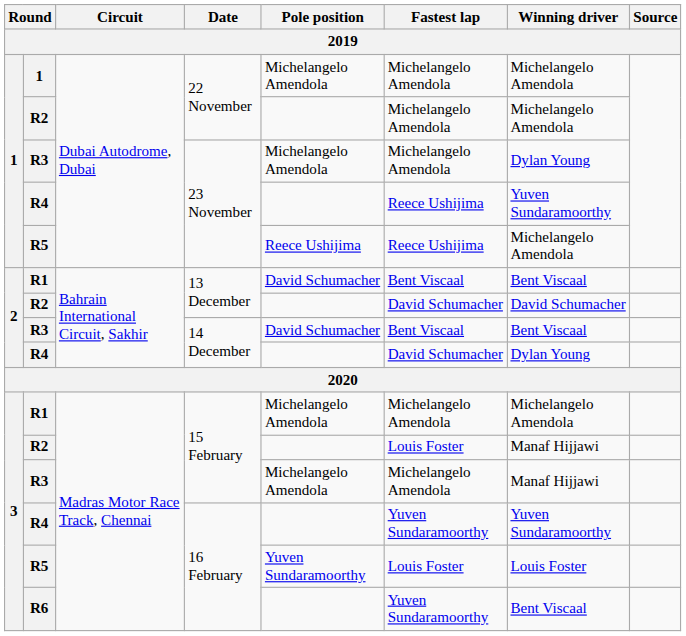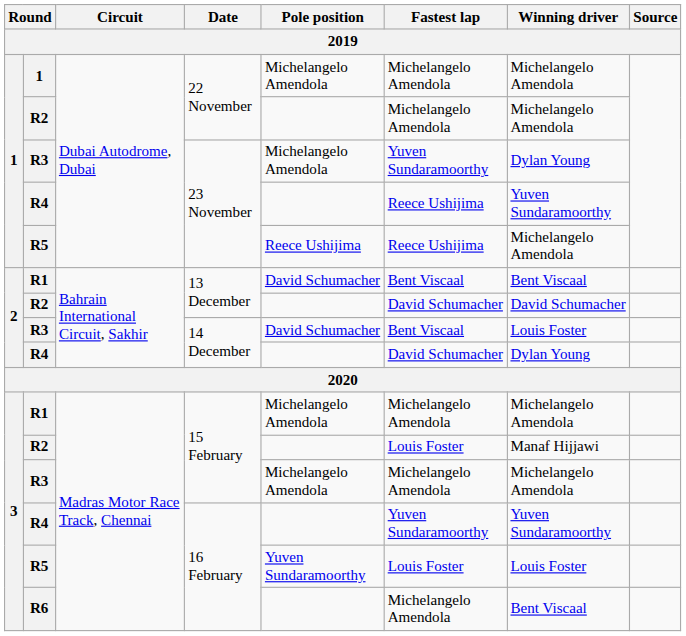R3 / 23 November | Fastest lap: Michelangelo Amendola -> Yuven Sundaramoorthy
R3 / 14 December | Winning driver: Bent Viscaal -> Louis Foster
R3 / 15 February | Winning driver: Manaf Hijjawi -> Michelangelo Amendola
R6 | Fastest lap: Yuven Sundaramoorthy -> Michelangelo Amendola
